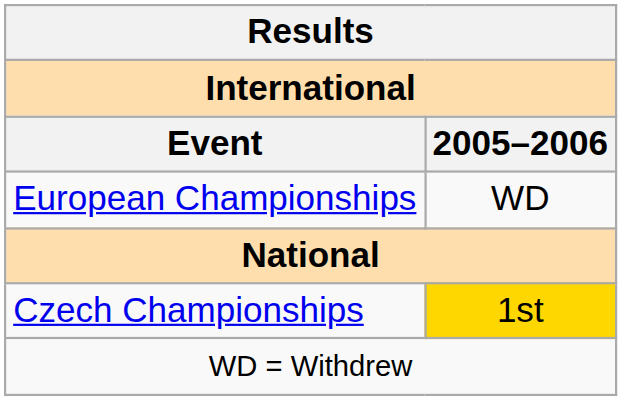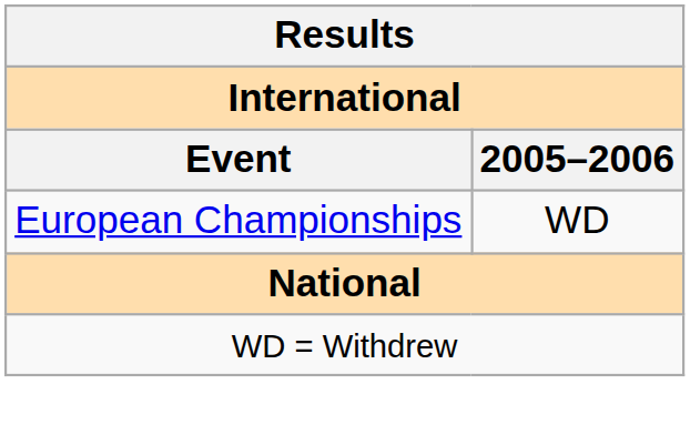- row: Czech Championships | 1st
